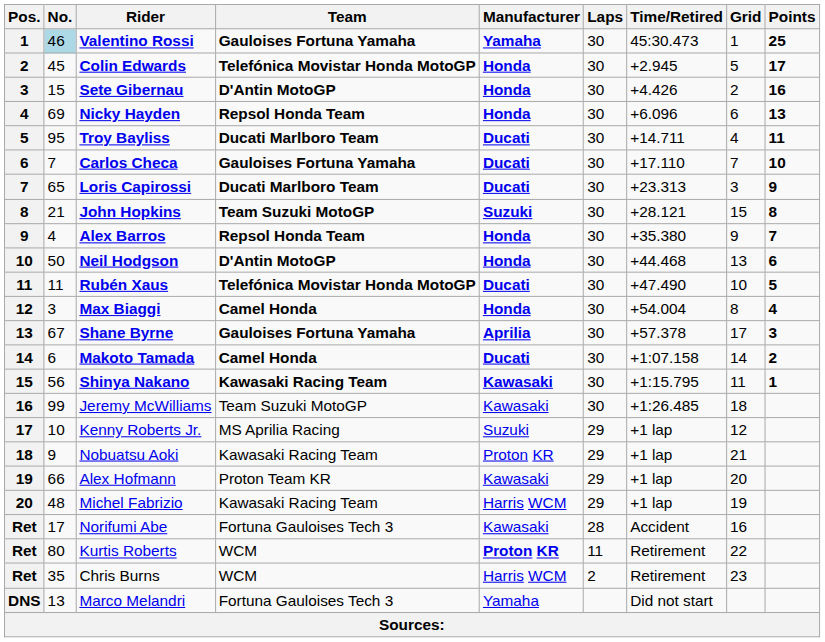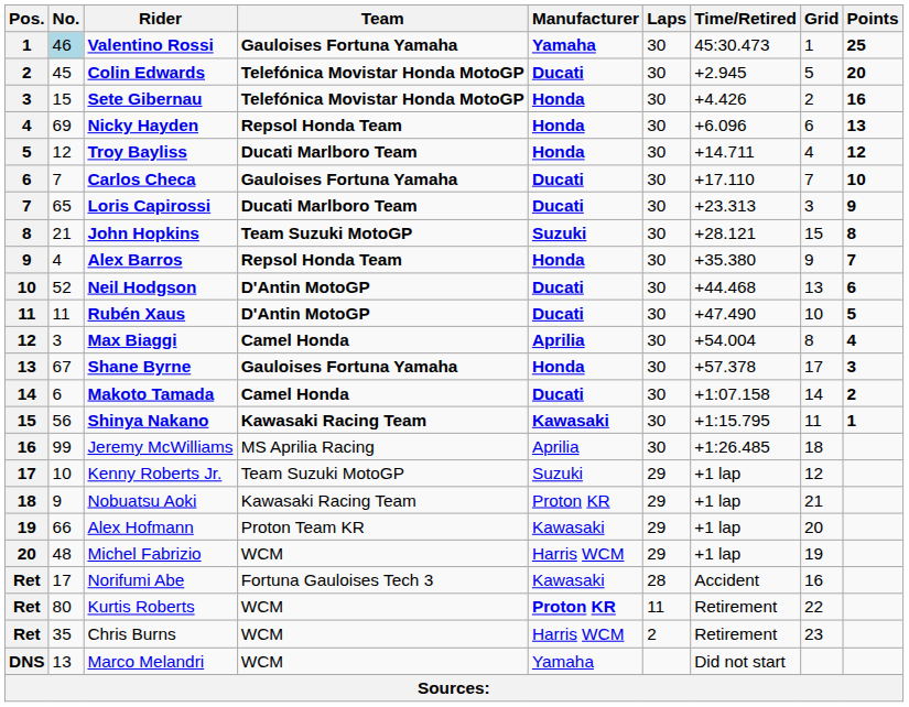Colin Edwards | Manufacturer: Honda -> Ducati
Colin Edwards | Points: 17 -> 20
Sete Gibernau | Team: D'Antin MotoGP -> Telefónica Movistar Honda MotoGP
Troy Bayliss | No.: 95 -> 12
Troy Bayliss | Manufacturer: Ducati -> Honda
Troy Bayliss | Points: 11 -> 12
Neil Hodgson | No.: 50 -> 52
Neil Hodgson | Manufacturer: Honda -> Ducati
Rubén Xaus | Team: Telefónica Movistar Honda MotoGP -> D'Antin MotoGP
Max Biaggi | Manufacturer: Honda -> Aprilia
Shane Byrne | Manufacturer: Aprilia -> Honda
Jeremy McWilliams | Team: Team Suzuki MotoGP -> MS Aprilia Racing
Jeremy McWilliams | Manufacturer: Kawasaki -> Aprilia
Kenny Roberts Jr. | Team: MS Aprilia Racing -> Team Suzuki MotoGP
Michel Fabrizio | Team: Kawasaki Racing Team -> WCM
Marco Melandri | Team: Fortuna Gauloises Tech 3 -> WCM
